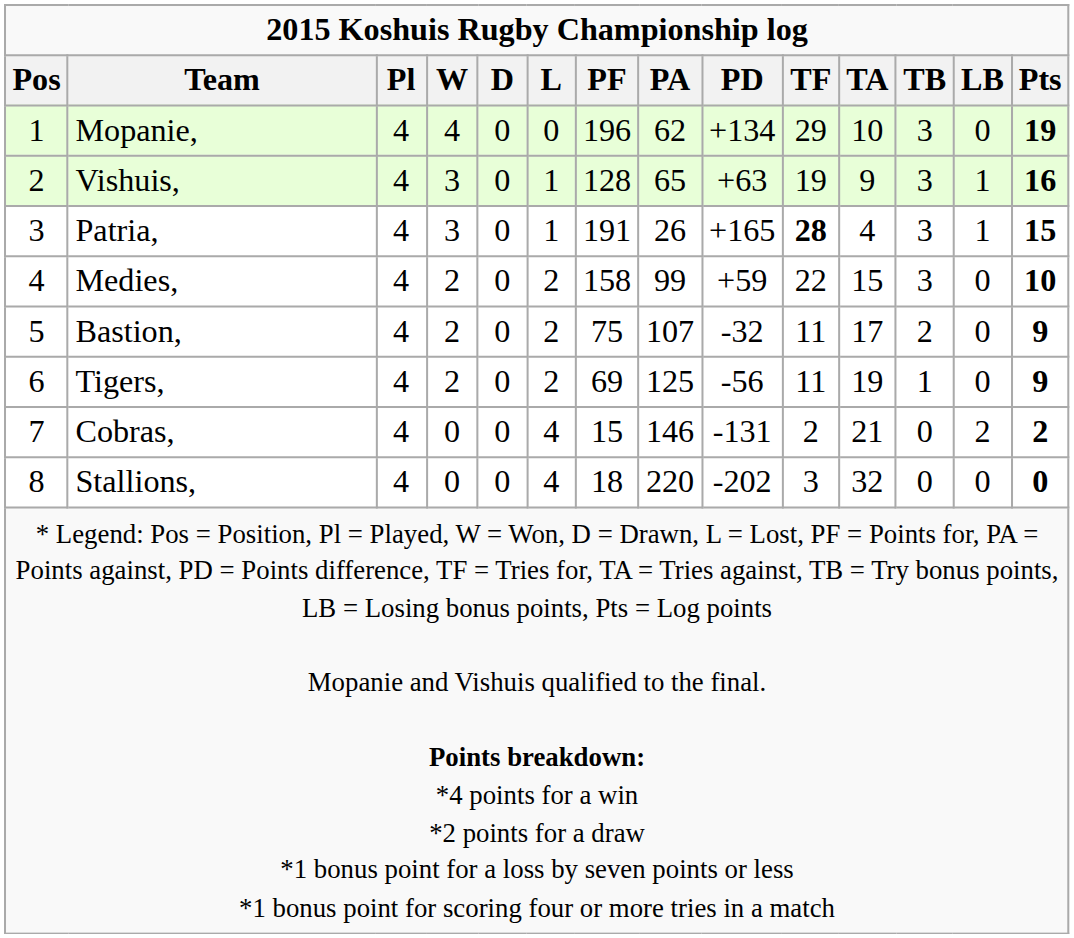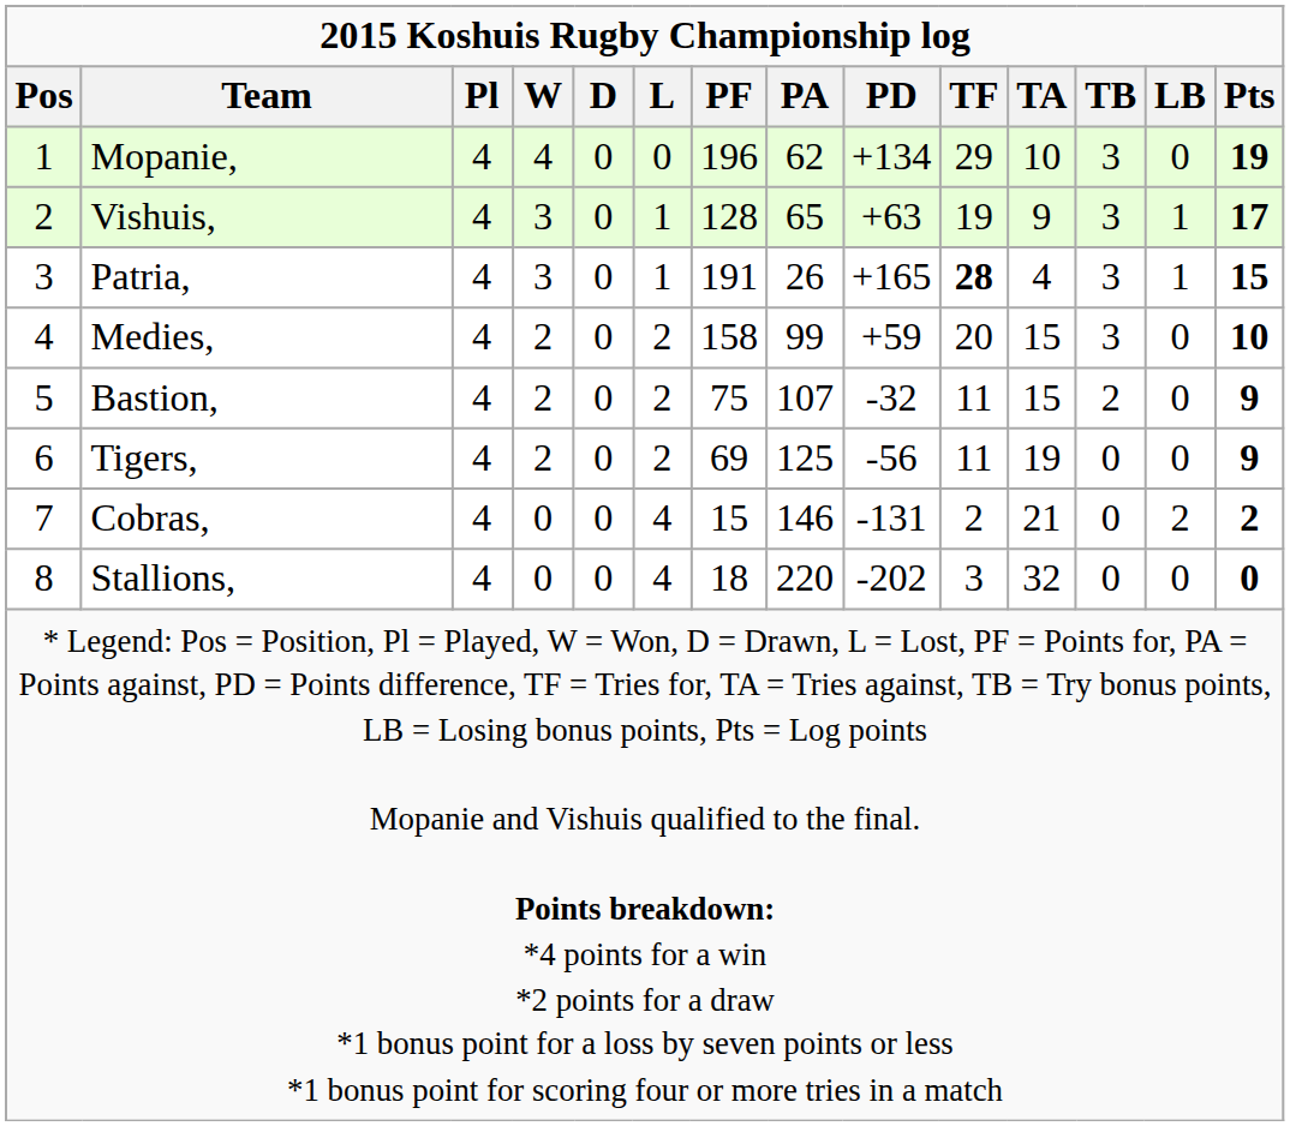Vishuis, | Pts: 16 -> 17
Medies, | TF: 22 -> 20
Bastion, | TA: 17 -> 15
Tigers, | TB: 1 -> 0
